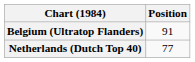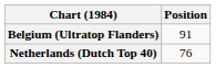Netherlands (Dutch Top 40) | Position: 77 -> 76
